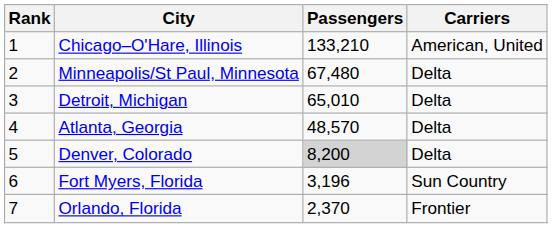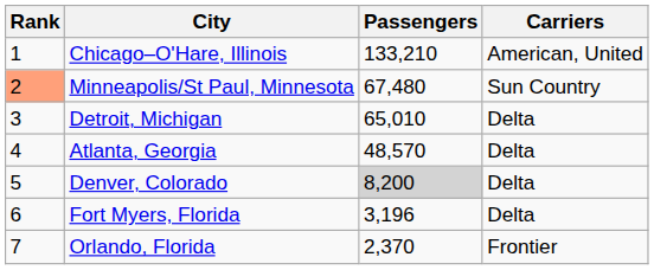Minneapolis/St Paul, Minnesota | Rank: no background -> lightsalmon background
Minneapolis/St Paul, Minnesota | Carriers: Delta -> Sun Country
Fort Myers, Florida | Carriers: Sun Country -> Delta
